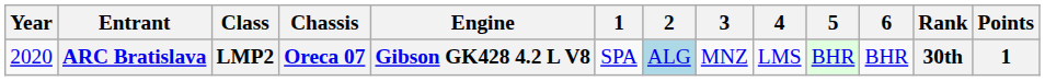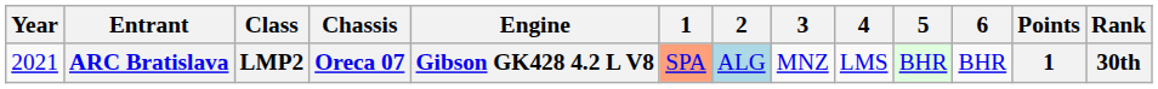columns swapped: Rank <-> Points
ARC Bratislava | Year: 2020 -> 2021
ARC Bratislava | 1: no background -> lightsalmon background
